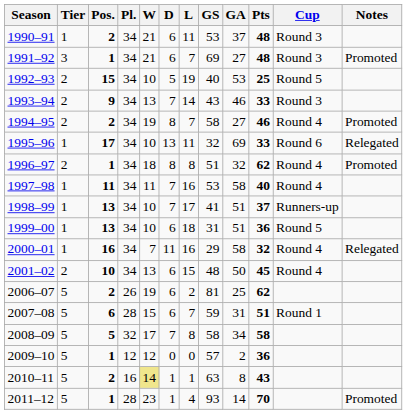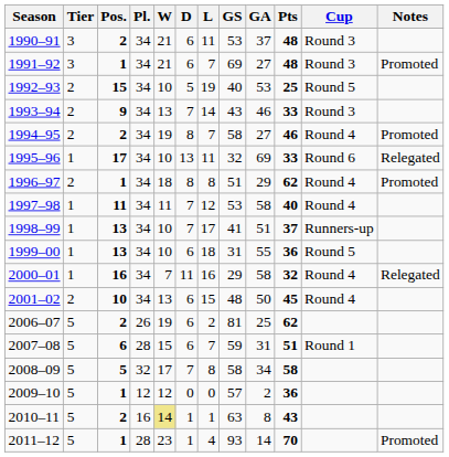1990–91 | Tier: 1 -> 3
1996–97 | GA: 32 -> 29
1997–98 | L: 16 -> 12
1999–00 | GA: 51 -> 55
